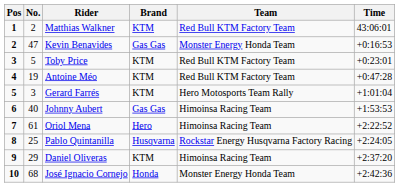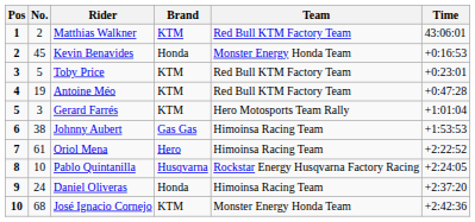Kevin Benavides | No.: 47 -> 45
Kevin Benavides | Brand: Gas Gas -> Honda
Johnny Aubert | No.: 40 -> 38
Pablo Quintanilla | No.: 25 -> 10
Daniel Oliveras | No.: 29 -> 24
Daniel Oliveras | Brand: KTM -> Honda
José Ignacio Cornejo | Brand: Honda -> KTM
